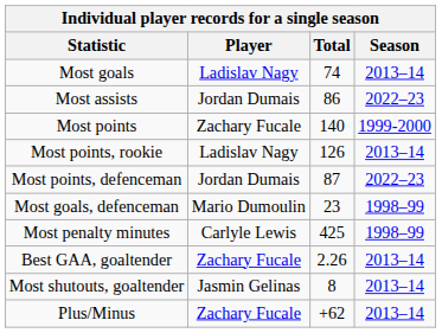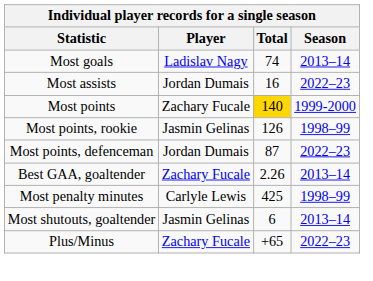Most assists | Total: 86 -> 16
Most points | Total: no background -> gold background
Most points, rookie | Player: Ladislav Nagy -> Jasmin Gelinas
Most points, rookie | Season: 2013–14 -> 1998–99
- row: Most goals, defenceman | Mario Dumoulin | 23 | 1998–99
rows swapped: Most penalty minutes <-> Best GAA, goaltender
Most shutouts, goaltender | Total: 8 -> 6
Plus/Minus | Total: +62 -> +65
Plus/Minus | Season: 2013–14 -> 2022–23
